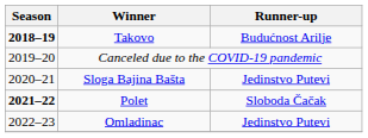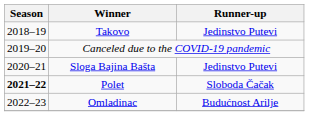Takovo | Season: bold -> normal
Takovo | Runner-up: Budućnost Arilje -> Jedinstvo Putevi
Omladinac | Runner-up: Jedinstvo Putevi -> Budućnost Arilje
